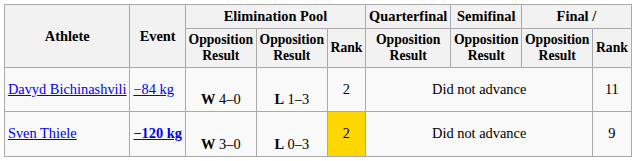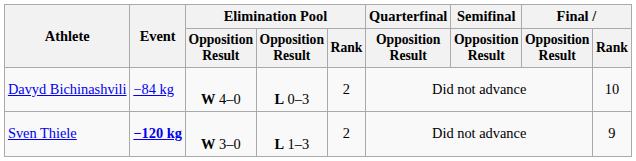Davyd Bichinashvili | column 4: L 1–3 -> L 0–3
Davyd Bichinashvili | Final / Rank: 11 -> 10
Sven Thiele | column 4: L 0–3 -> L 1–3
Sven Thiele | Elimination Pool / Rank: gold background -> no background
